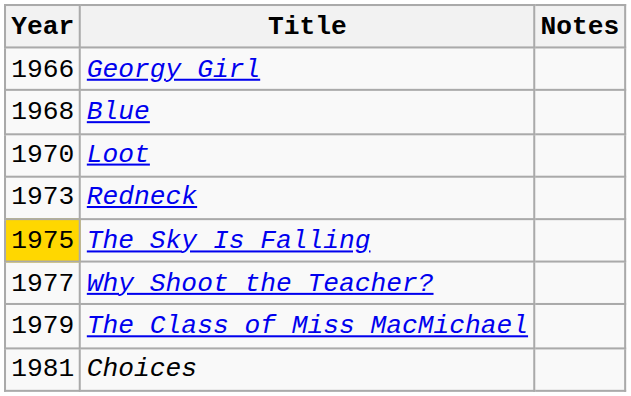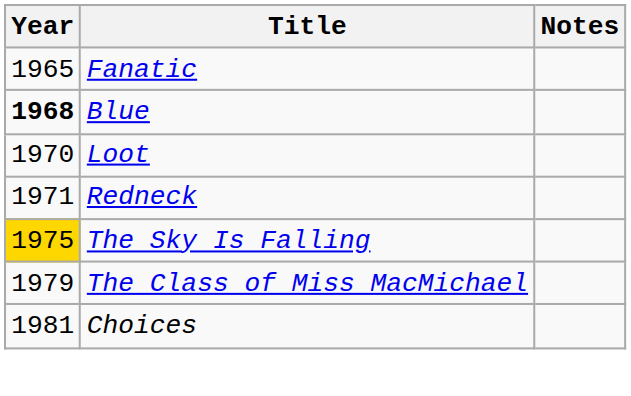+ row: 1965 | Fanatic
- row: 1966 | Georgy Girl
Blue | Year: normal -> bold
Redneck | Year: 1973 -> 1971
- row: 1977 | Why Shoot the Teacher?
